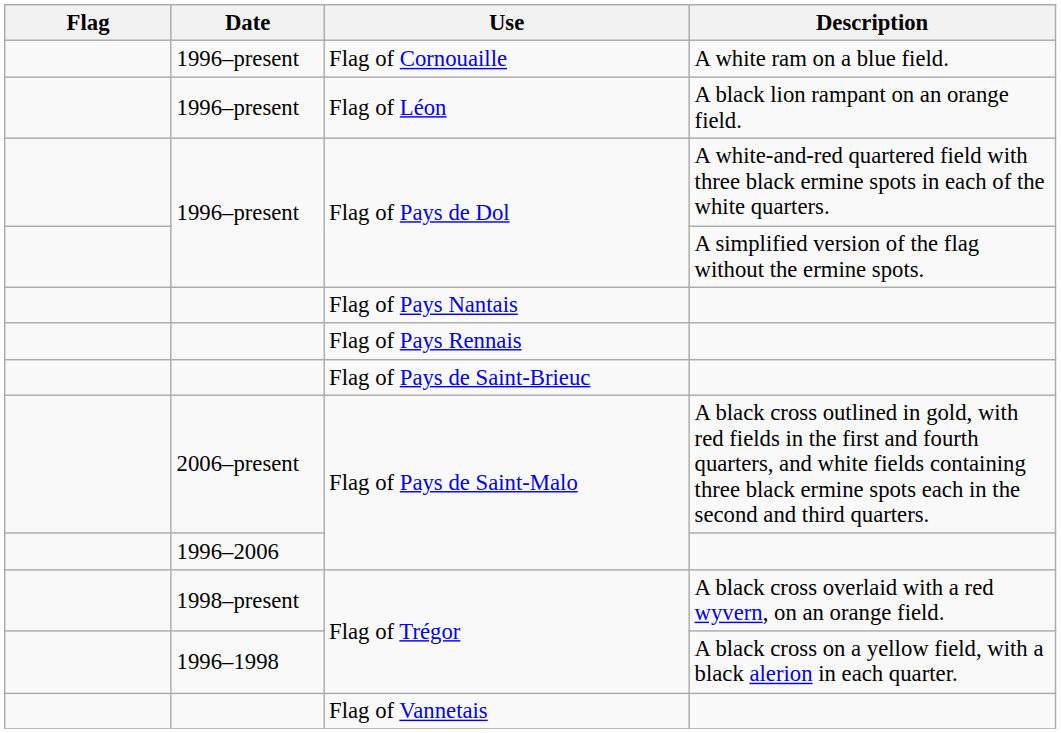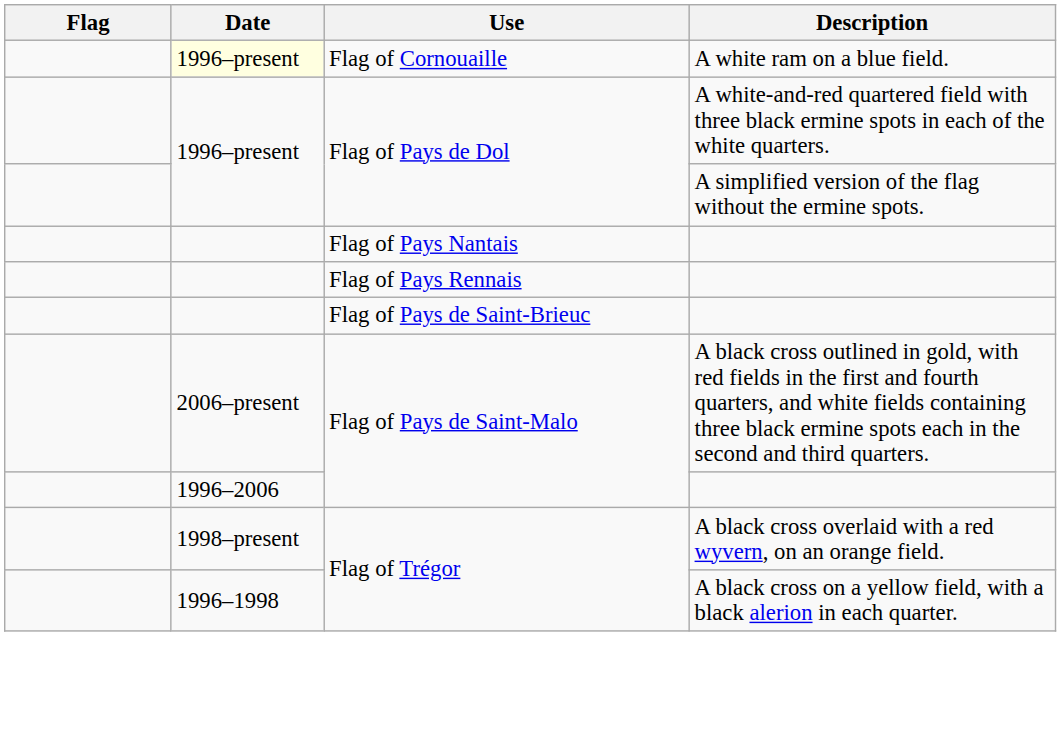Flag of Cornouaille | Date: no background -> lightyellow background
- row: 1996–present | Flag of Léon | A black lion rampant on an orange field.
- row: Flag of Vannetais
